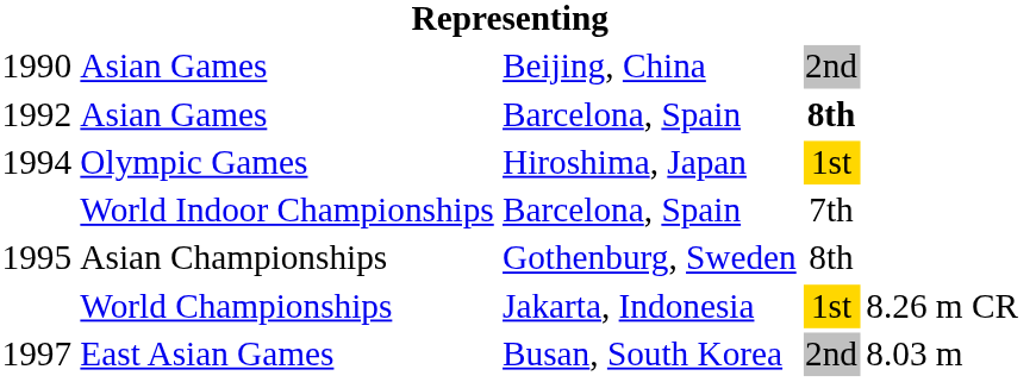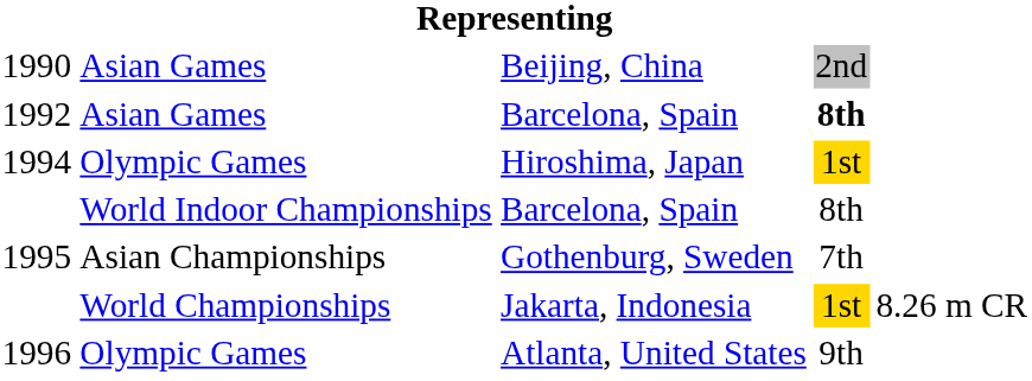1995 / Barcelona, Spain | column 4: 7th -> 8th
Gothenburg, Sweden | column 4: 8th -> 7th
+ row: 1996 | Olympic Games | Atlanta, United States | 9th
- row: 1997 | East Asian Games | Busan, South Korea | 2nd | 8.03 m
